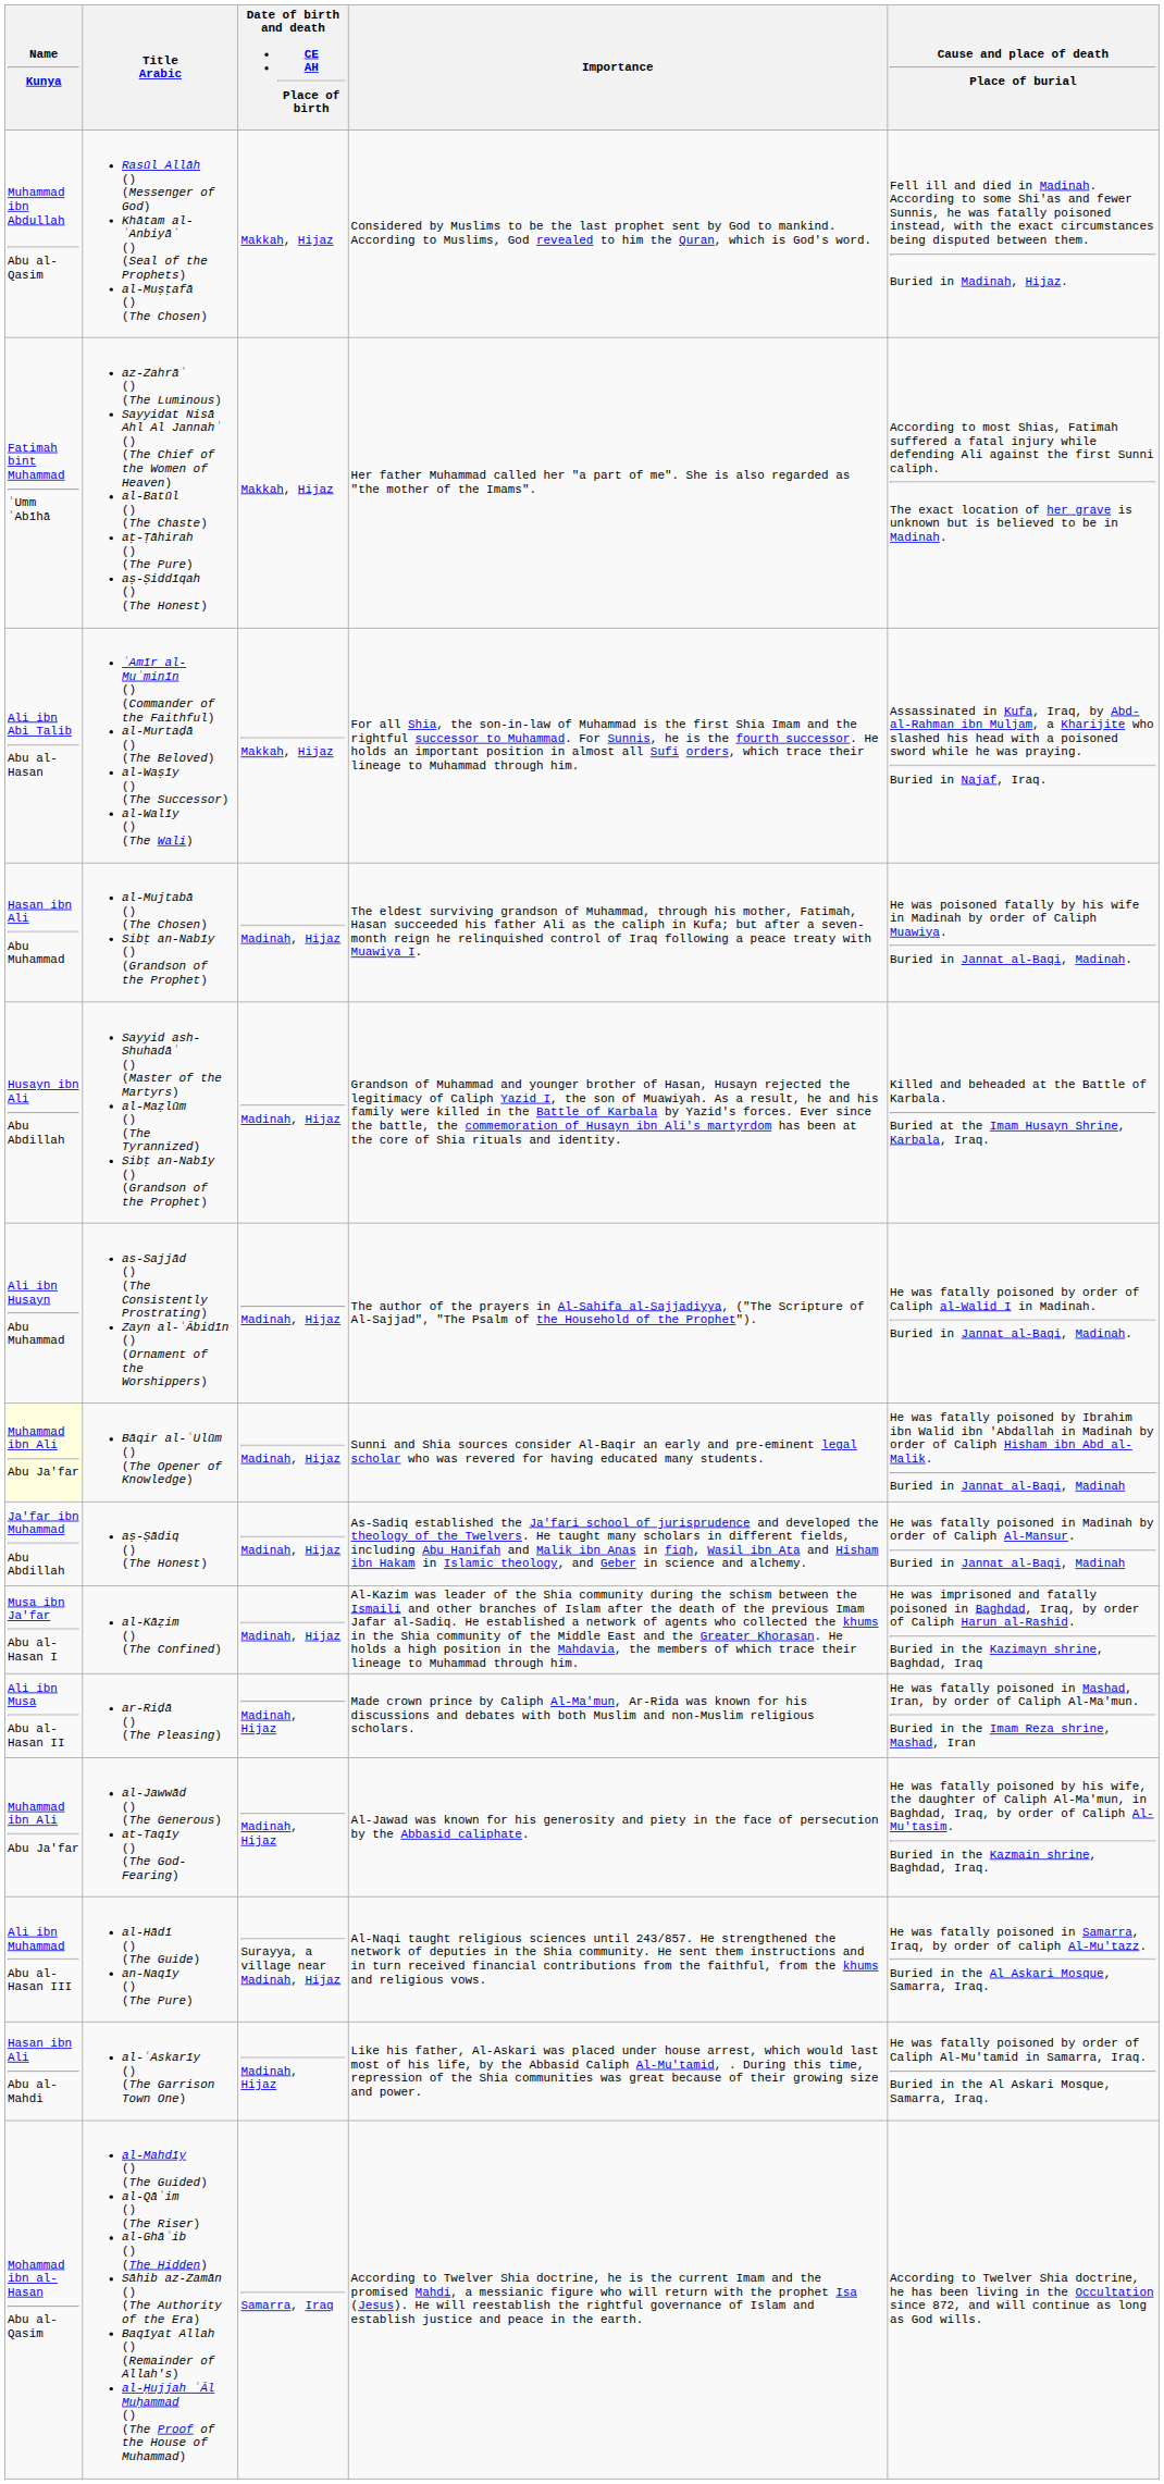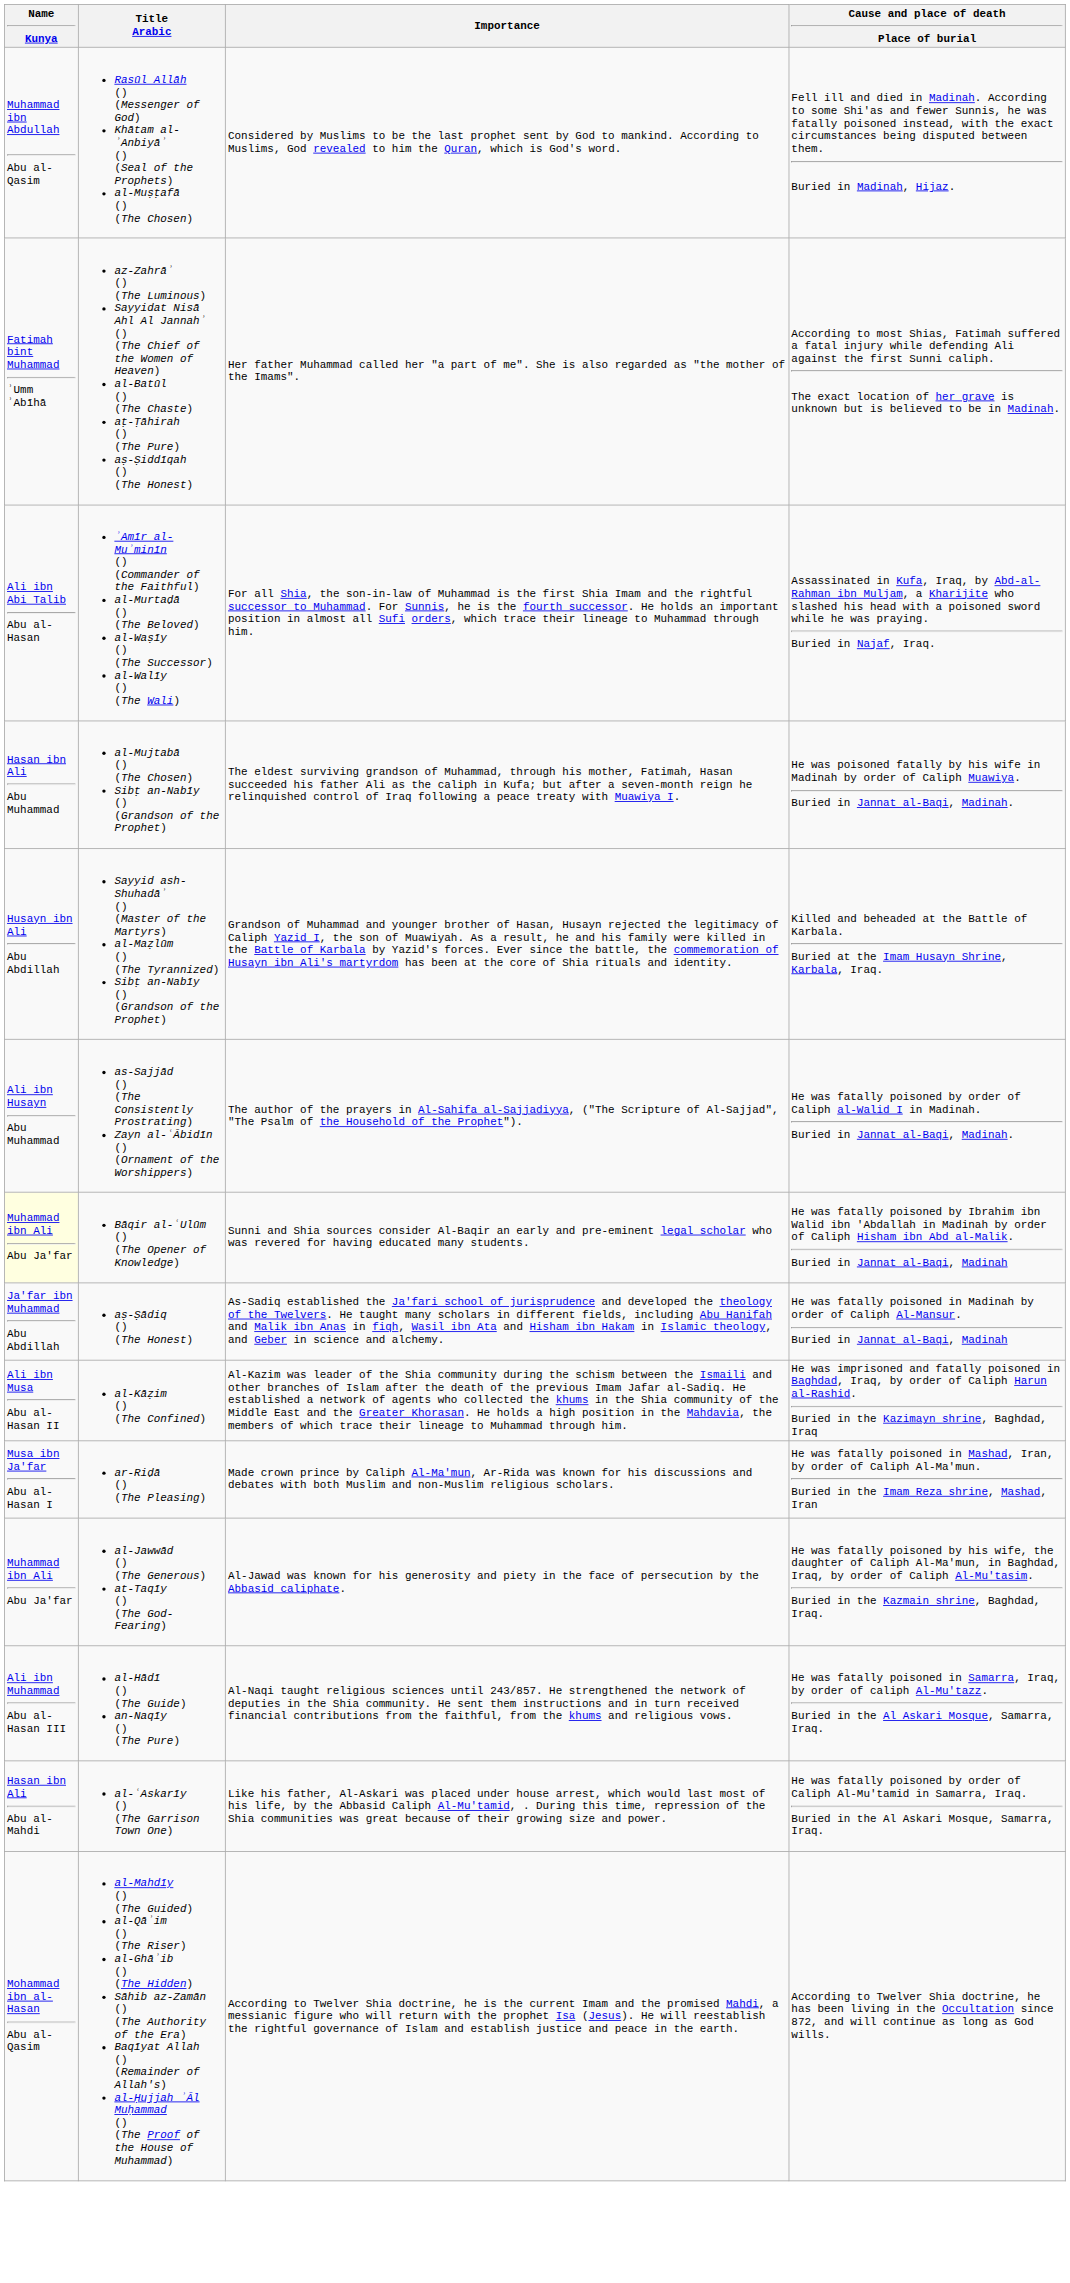- column: Date of birth and death CE AH Place of birth | Makkah, Hijaz | Makkah, Hijaz | Makkah, Hijaz | Madinah, Hijaz | Madinah, Hijaz | Madinah, Hijaz | Madinah, Hijaz | Madinah, Hijaz | Madinah, Hijaz | Madinah, Hijaz | Madinah, Hijaz | Surayya, a village near Madinah, Hijaz | Madinah, Hijaz | Samarra, Iraq
al-Kāẓim () (The Confined) | Name Kunya: Musa ibn Ja'far Abu al-Hasan I -> Ali ibn Musa Abu al-Hasan II
ar-Riḍā () (The Pleasing) | Name Kunya: Ali ibn Musa Abu al-Hasan II -> Musa ibn Ja'far Abu al-Hasan I
